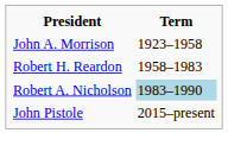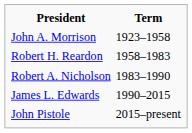Robert A. Nicholson | Term: lightblue background -> no background
+ row: James L. Edwards | 1990–2015
